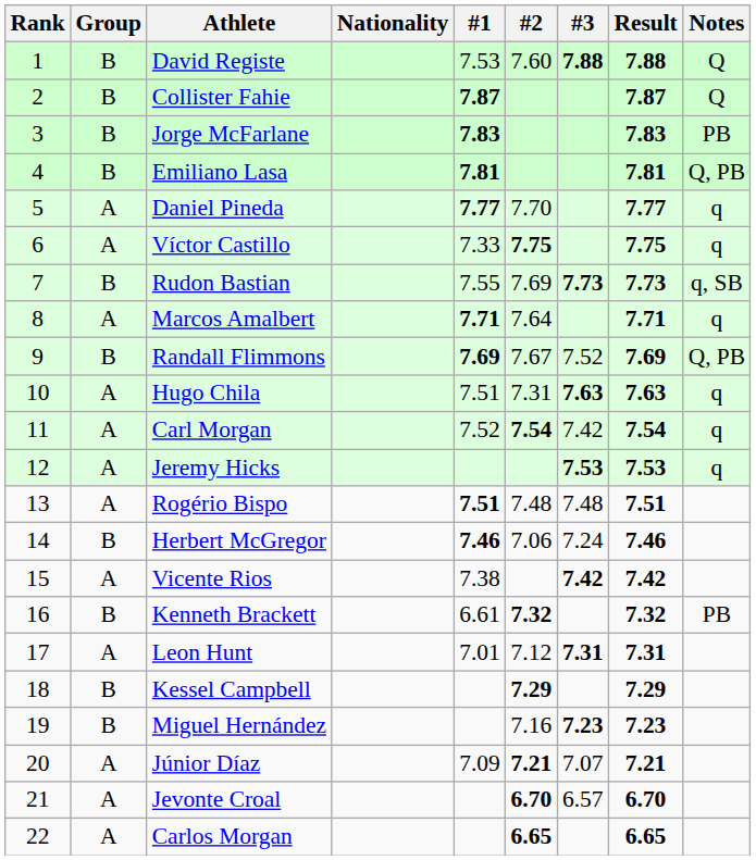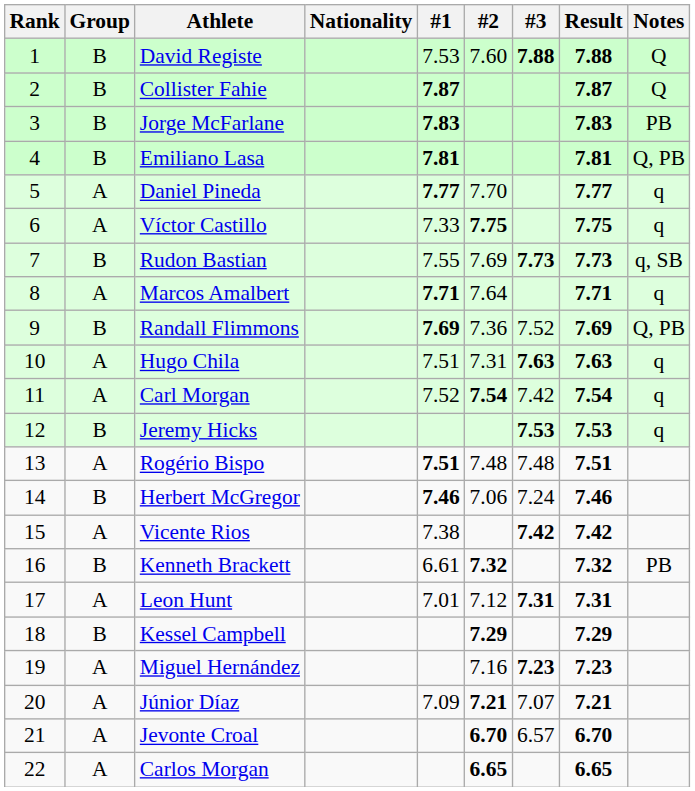Randall Flimmons | #2: 7.67 -> 7.36
Jeremy Hicks | Group: A -> B
Miguel Hernández | Group: B -> A
